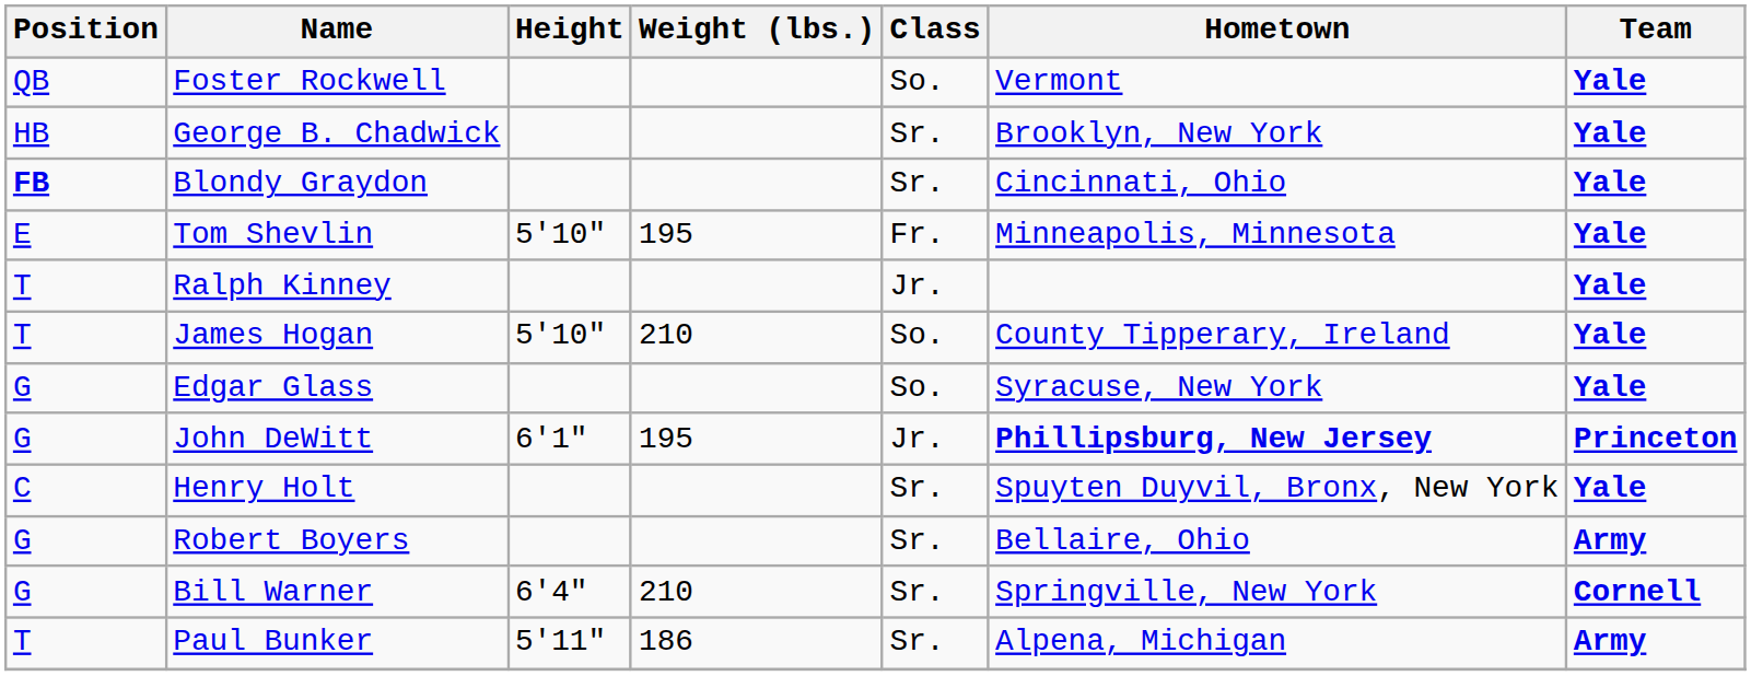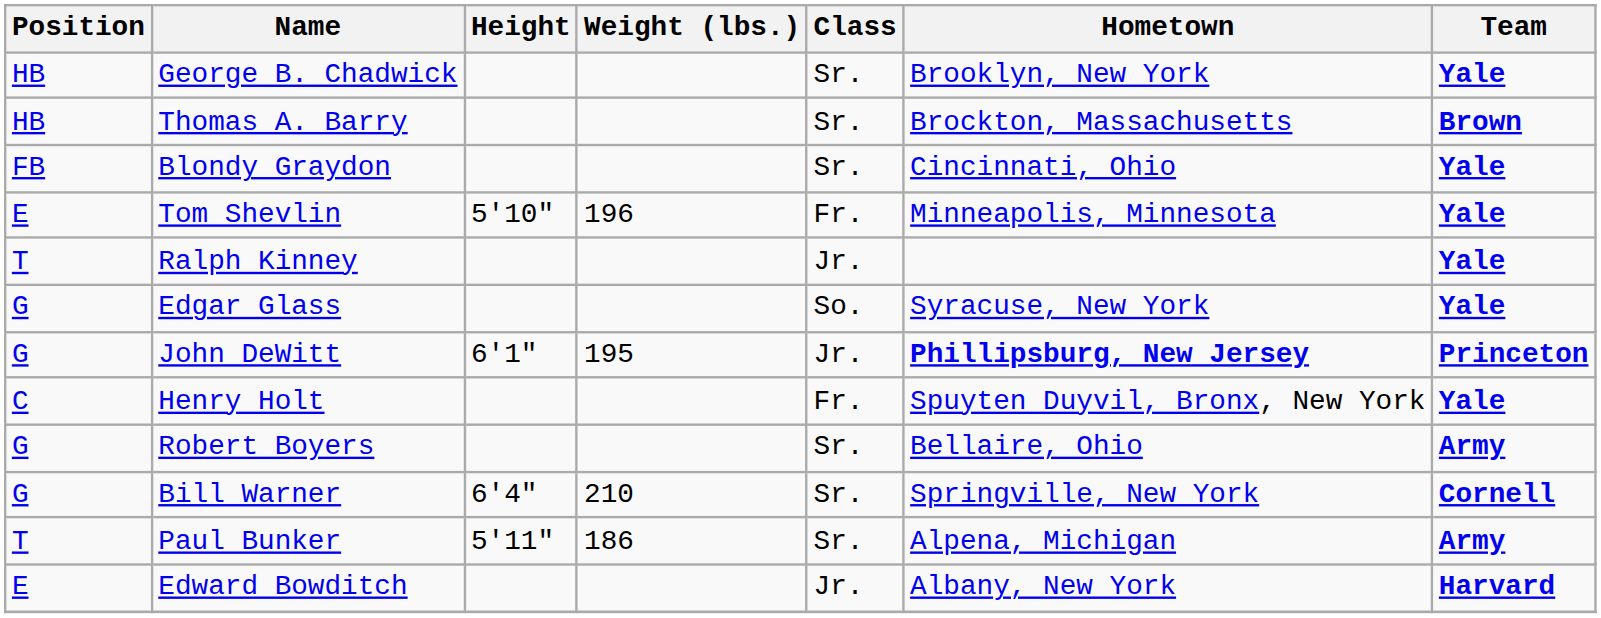- row: QB | Foster Rockwell | So. | Vermont | Yale
+ row: HB | Thomas A. Barry | Sr. | Brockton, Massachusetts | Brown
Blondy Graydon | Position: bold -> normal
Tom Shevlin | Weight (lbs.): 195 -> 196
- row: T | James Hogan | 5'10" | 210 | So. | County Tipperary, Ireland | Yale
Henry Holt | Class: Sr. -> Fr.
+ row: E | Edward Bowditch | Jr. | Albany, New York | Harvard
